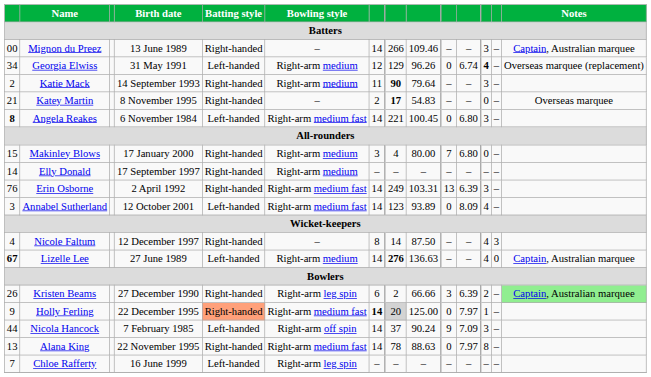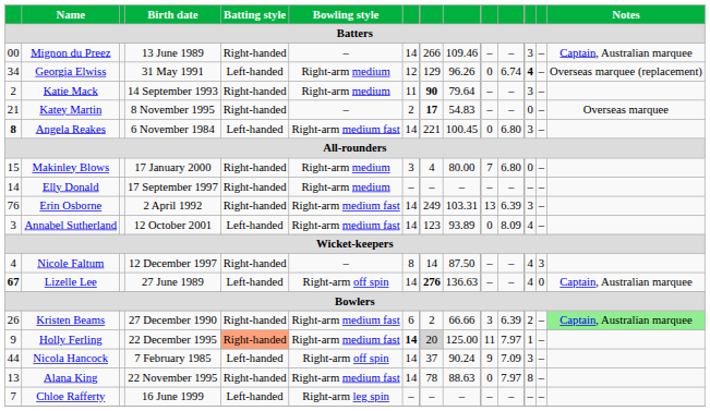Lizelle Lee | Bowling style: Right-arm medium -> Right-arm off spin
Kristen Beams | Bowling style: Right-arm leg spin -> Right-arm medium fast
Holly Ferling | column 10: 0 -> 11
